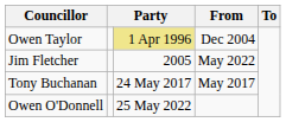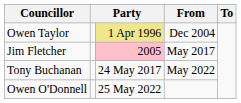Jim Fletcher | column 3: no background -> pink background
Jim Fletcher | From: May 2022 -> May 2017
Tony Buchanan | From: May 2017 -> May 2022
